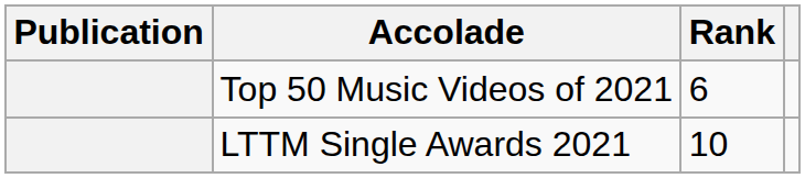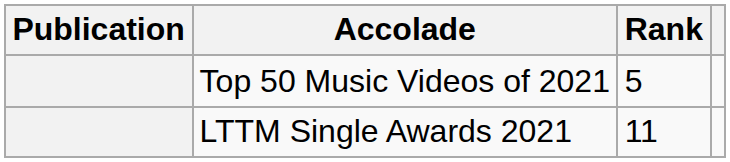Top 50 Music Videos of 2021 | Rank: 6 -> 5
LTTM Single Awards 2021 | Rank: 10 -> 11
